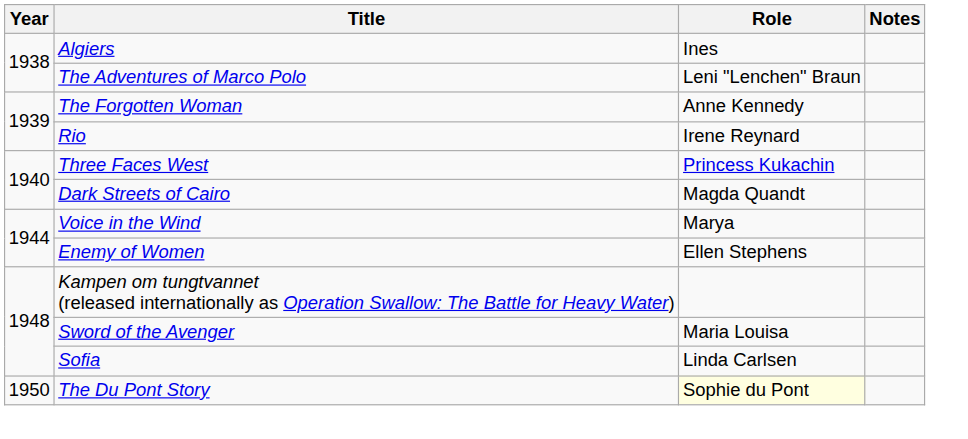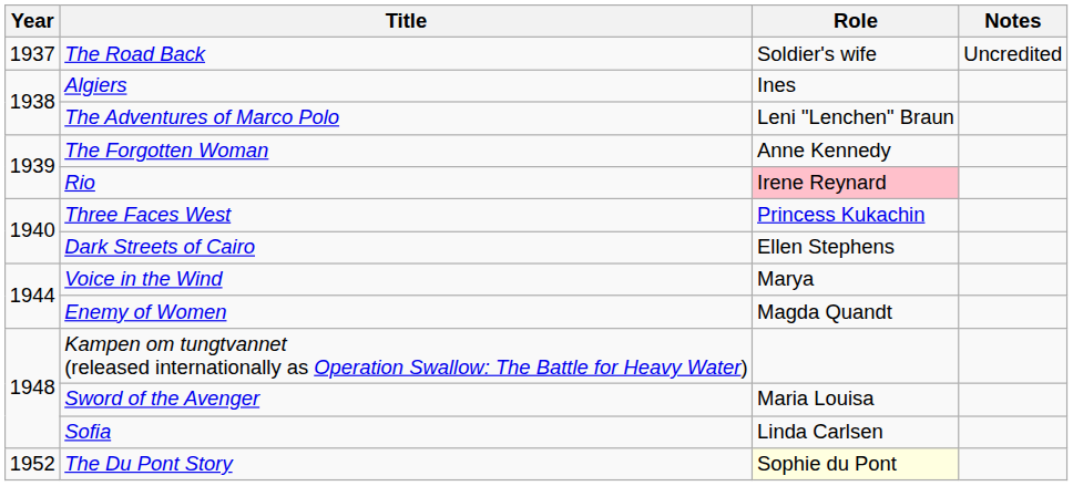+ row: 1937 | The Road Back | Soldier's wife | Uncredited
Rio | Role: no background -> pink background
Dark Streets of Cairo | Role: Magda Quandt -> Ellen Stephens
Enemy of Women | Role: Ellen Stephens -> Magda Quandt
The Du Pont Story | Year: 1950 -> 1952
